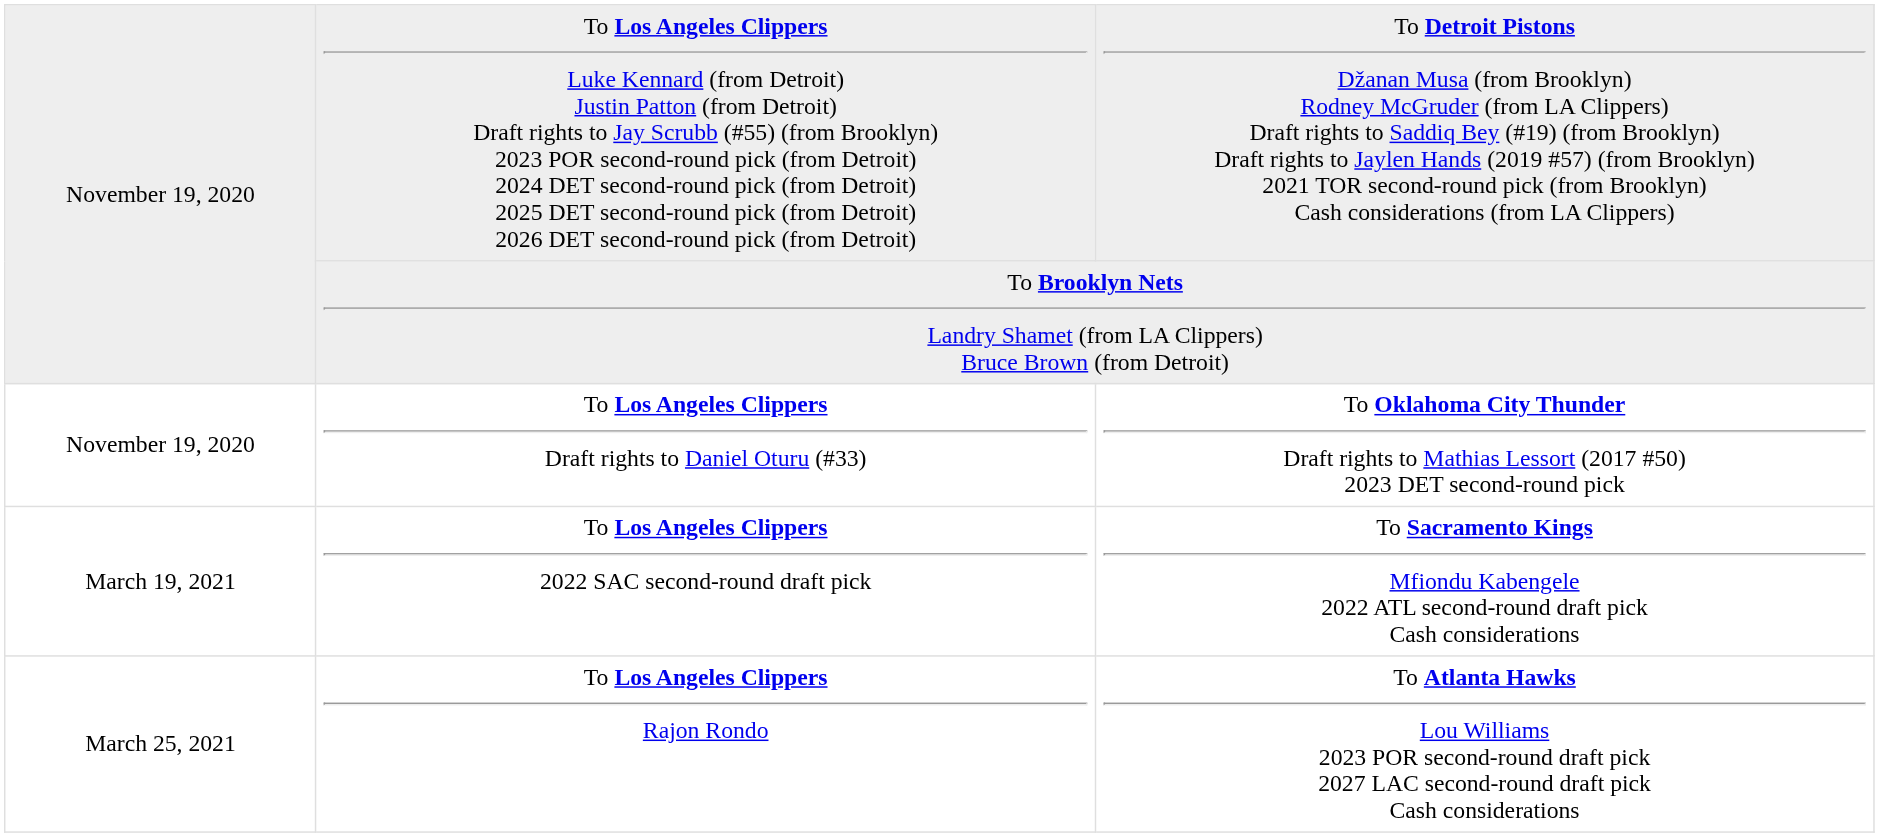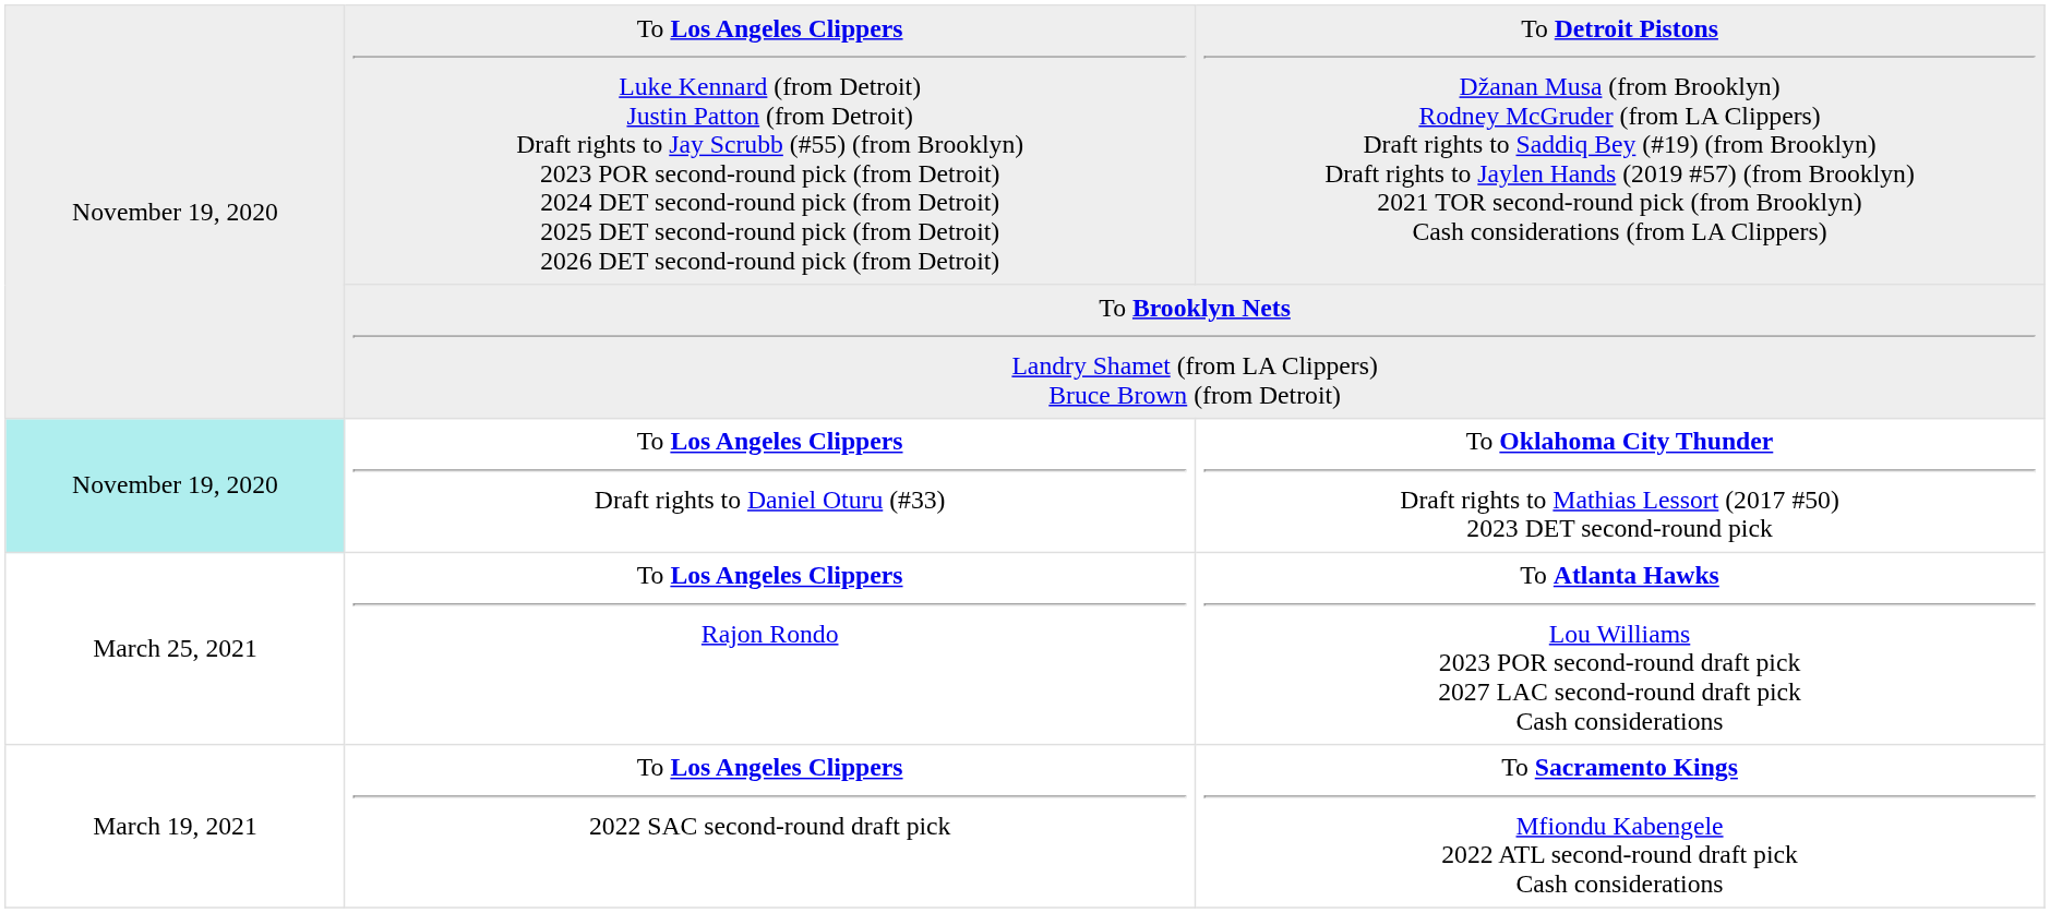To Los Angeles Clippers Draft rights to Daniel Oturu (#33) | column 1: no background -> paleturquoise background
rows swapped: To Los Angeles Clippers 2022 SAC second-round draft pick <-> To Los Angeles Clippers Rajon Rondo
